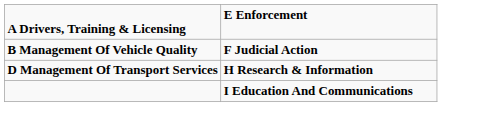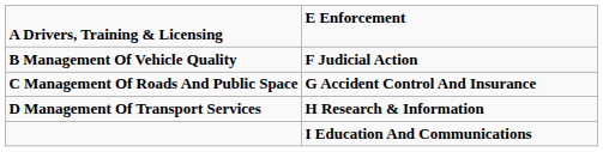+ row: C Management Of Roads And Public Space | G Accident Control And Insurance
